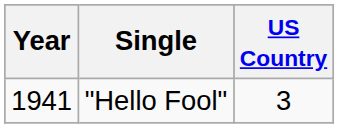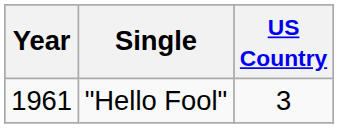"Hello Fool" | Year: 1941 -> 1961
